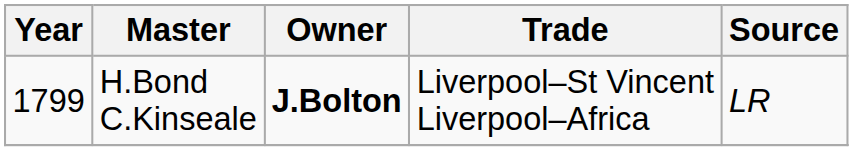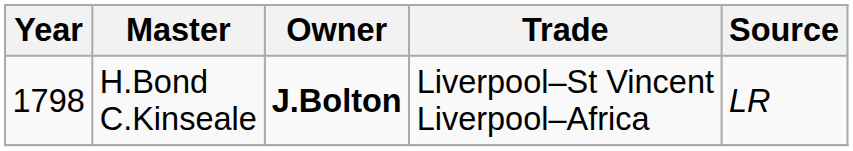H.Bond C.Kinseale | Year: 1799 -> 1798
